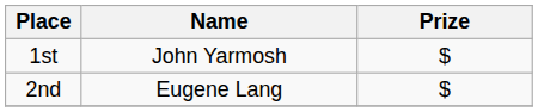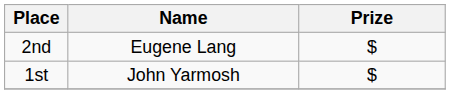rows swapped: 1st <-> 2nd
